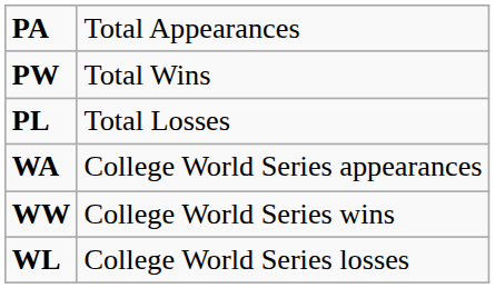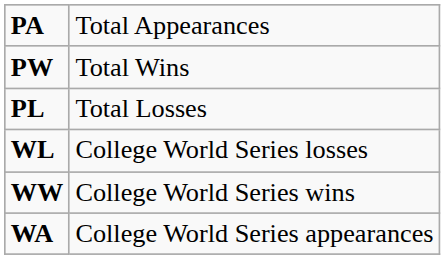rows swapped: WA <-> WL
